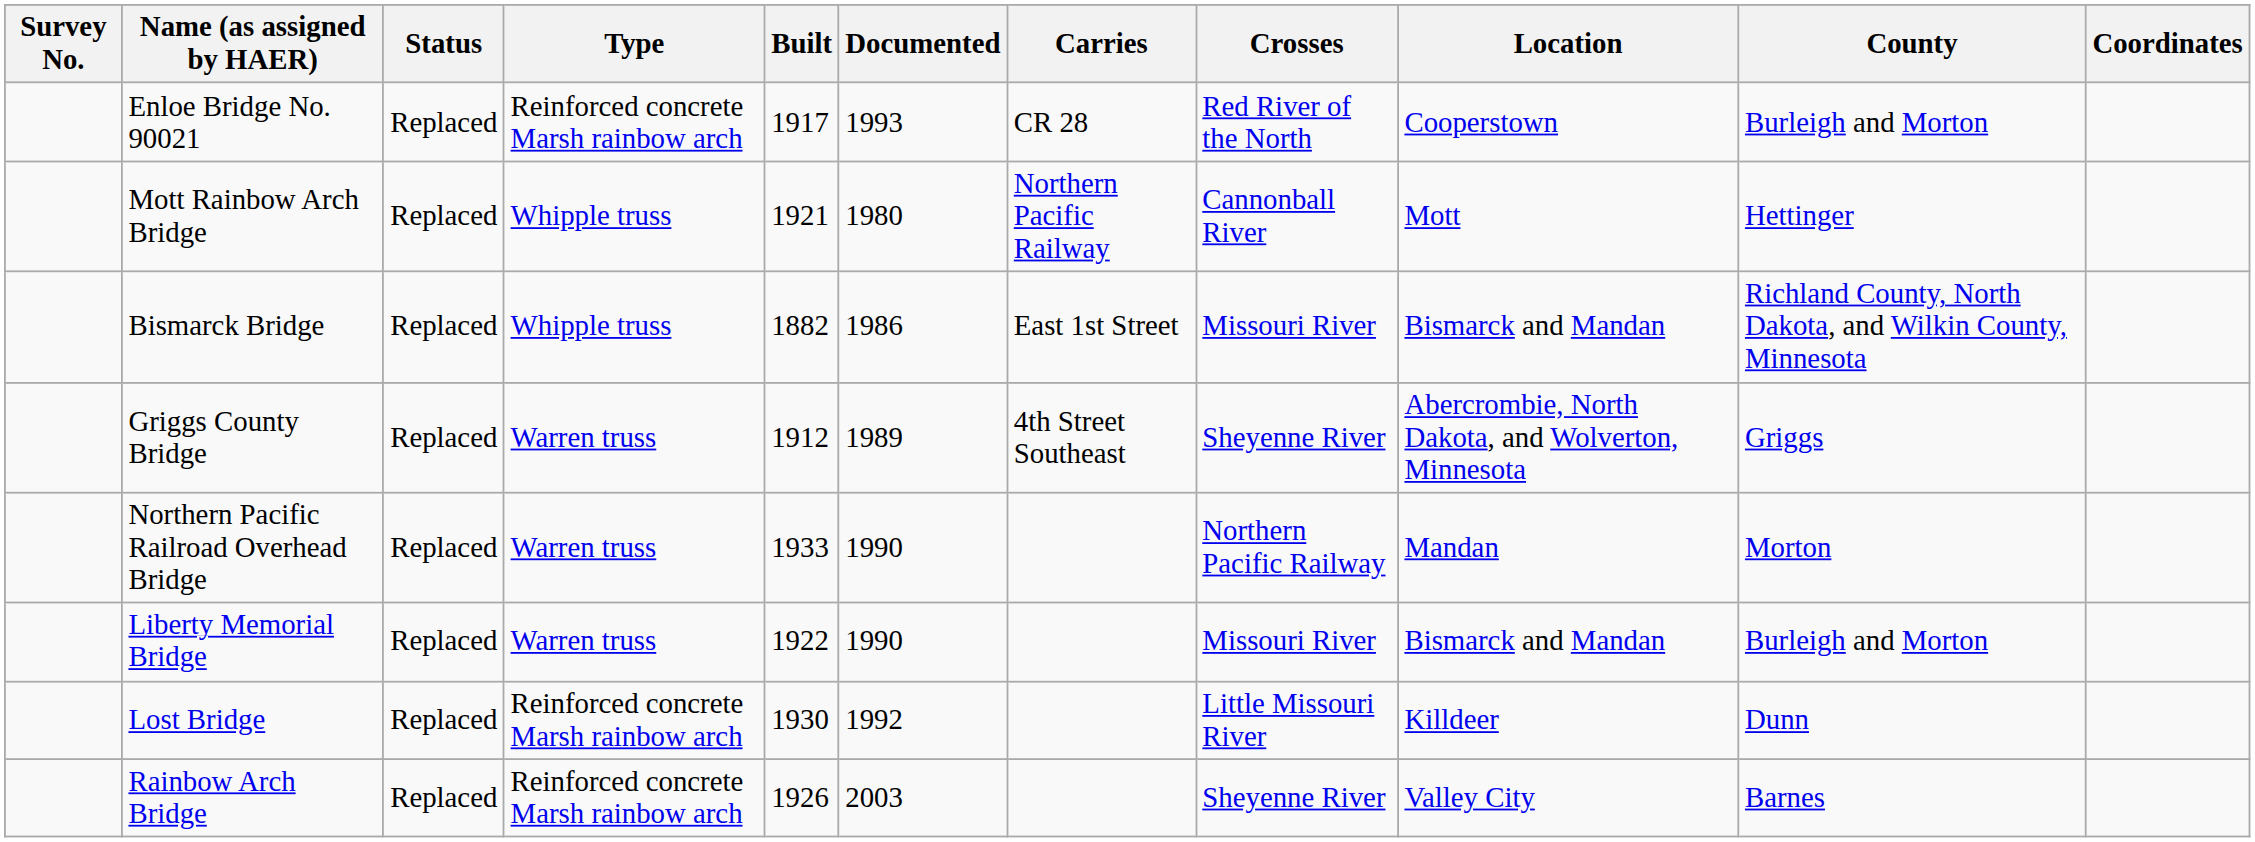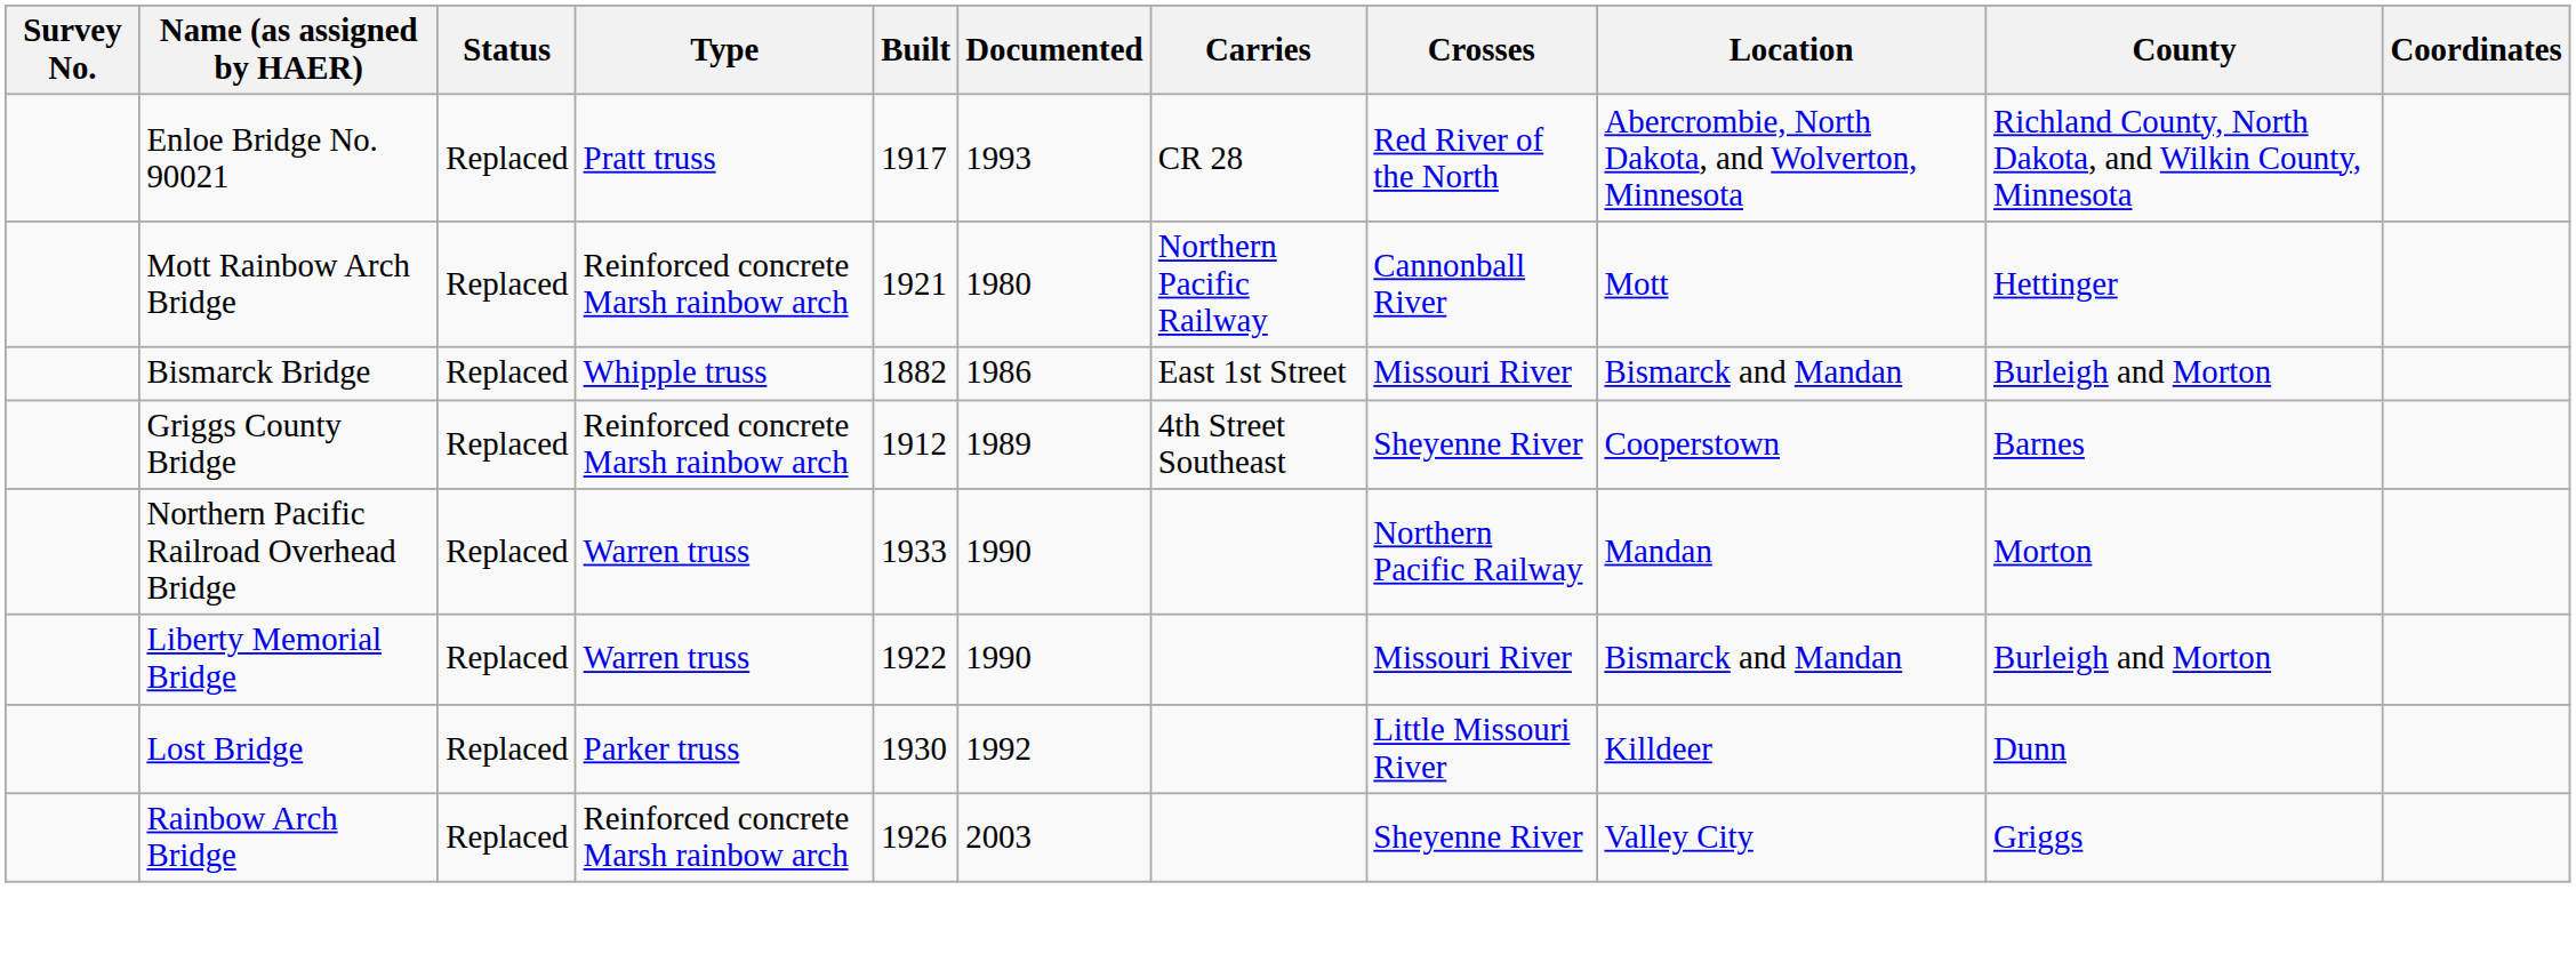Enloe Bridge No. 90021 | Type: Reinforced concrete Marsh rainbow arch -> Pratt truss
Enloe Bridge No. 90021 | Location: Cooperstown -> Abercrombie, North Dakota, and Wolverton, Minnesota
Enloe Bridge No. 90021 | County: Burleigh and Morton -> Richland County, North Dakota, and Wilkin County, Minnesota
Mott Rainbow Arch Bridge | Type: Whipple truss -> Reinforced concrete Marsh rainbow arch
Bismarck Bridge | County: Richland County, North Dakota, and Wilkin County, Minnesota -> Burleigh and Morton
Griggs County Bridge | Type: Warren truss -> Reinforced concrete Marsh rainbow arch
Griggs County Bridge | Location: Abercrombie, North Dakota, and Wolverton, Minnesota -> Cooperstown
Griggs County Bridge | County: Griggs -> Barnes
Lost Bridge | Type: Reinforced concrete Marsh rainbow arch -> Parker truss
Rainbow Arch Bridge | County: Barnes -> Griggs
